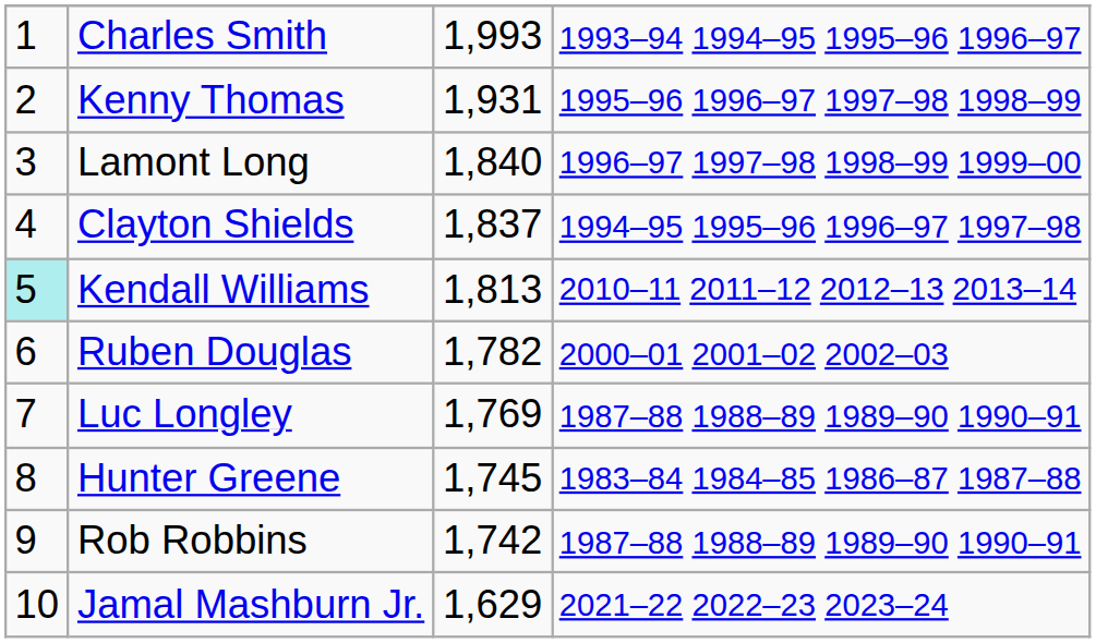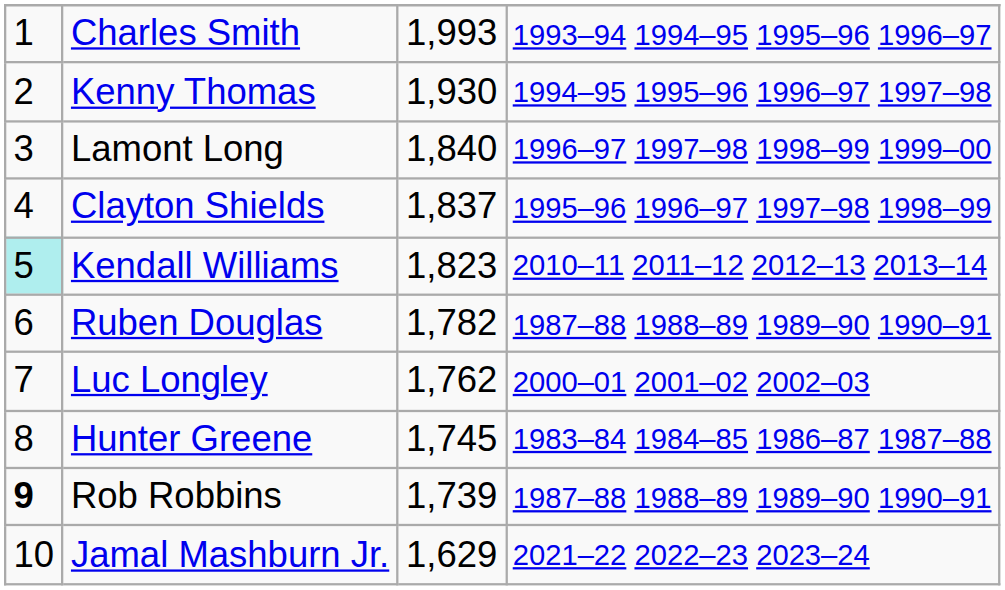Kenny Thomas | column 3: 1,931 -> 1,930
Kenny Thomas | column 4: 1995–96 1996–97 1997–98 1998–99 -> 1994–95 1995–96 1996–97 1997–98
Clayton Shields | column 4: 1994–95 1995–96 1996–97 1997–98 -> 1995–96 1996–97 1997–98 1998–99
Kendall Williams | column 3: 1,813 -> 1,823
Ruben Douglas | column 4: 2000–01 2001–02 2002–03 -> 1987–88 1988–89 1989–90 1990–91
Luc Longley | column 3: 1,769 -> 1,762
Luc Longley | column 4: 1987–88 1988–89 1989–90 1990–91 -> 2000–01 2001–02 2002–03
Rob Robbins | column 1: normal -> bold
Rob Robbins | column 3: 1,742 -> 1,739
